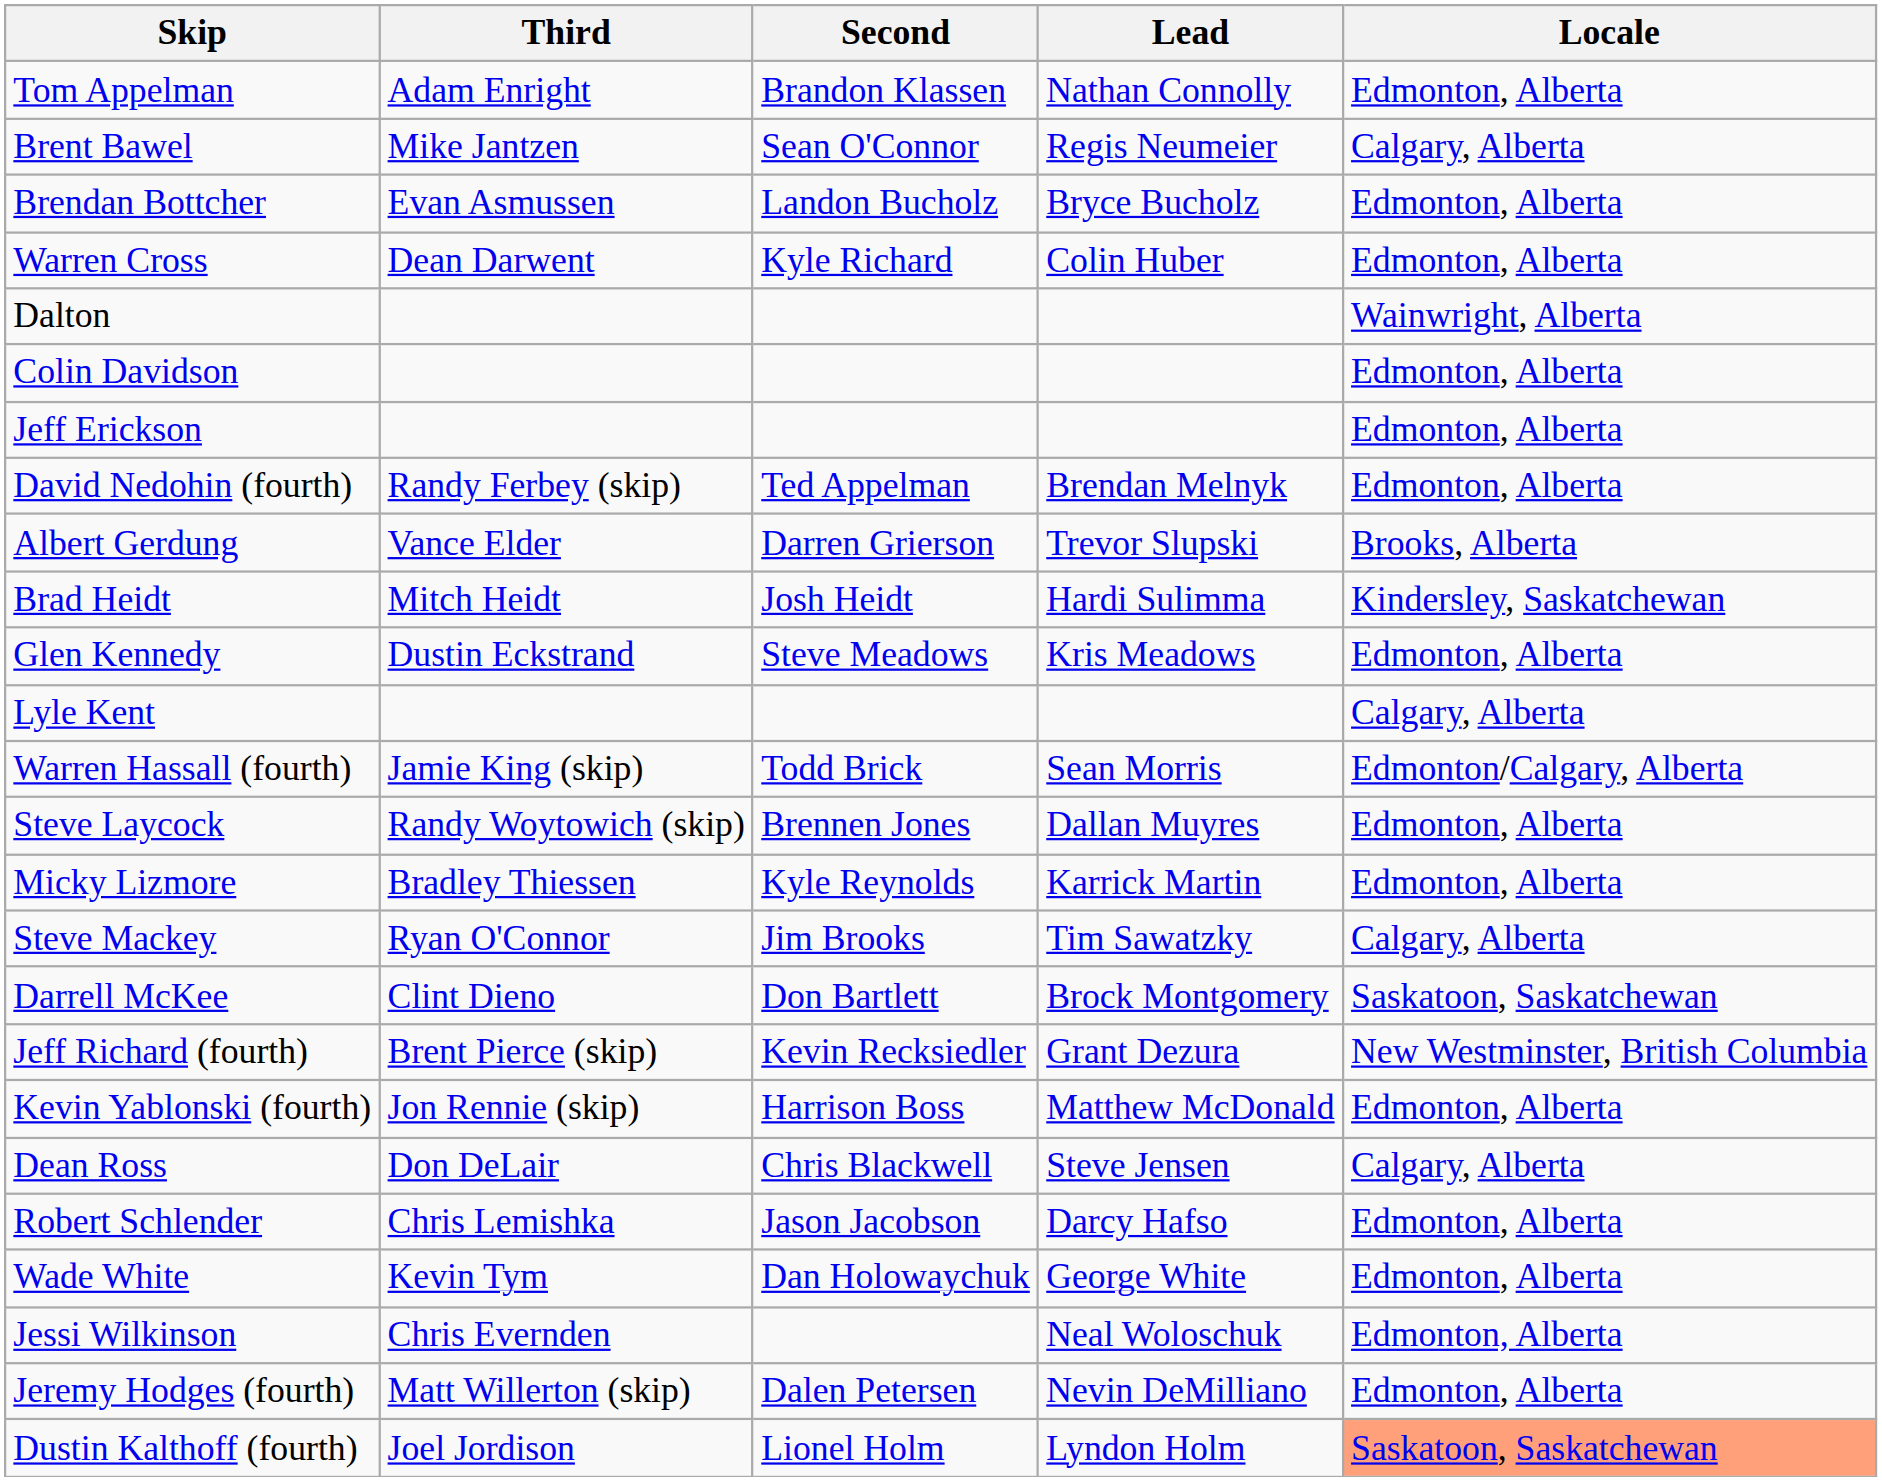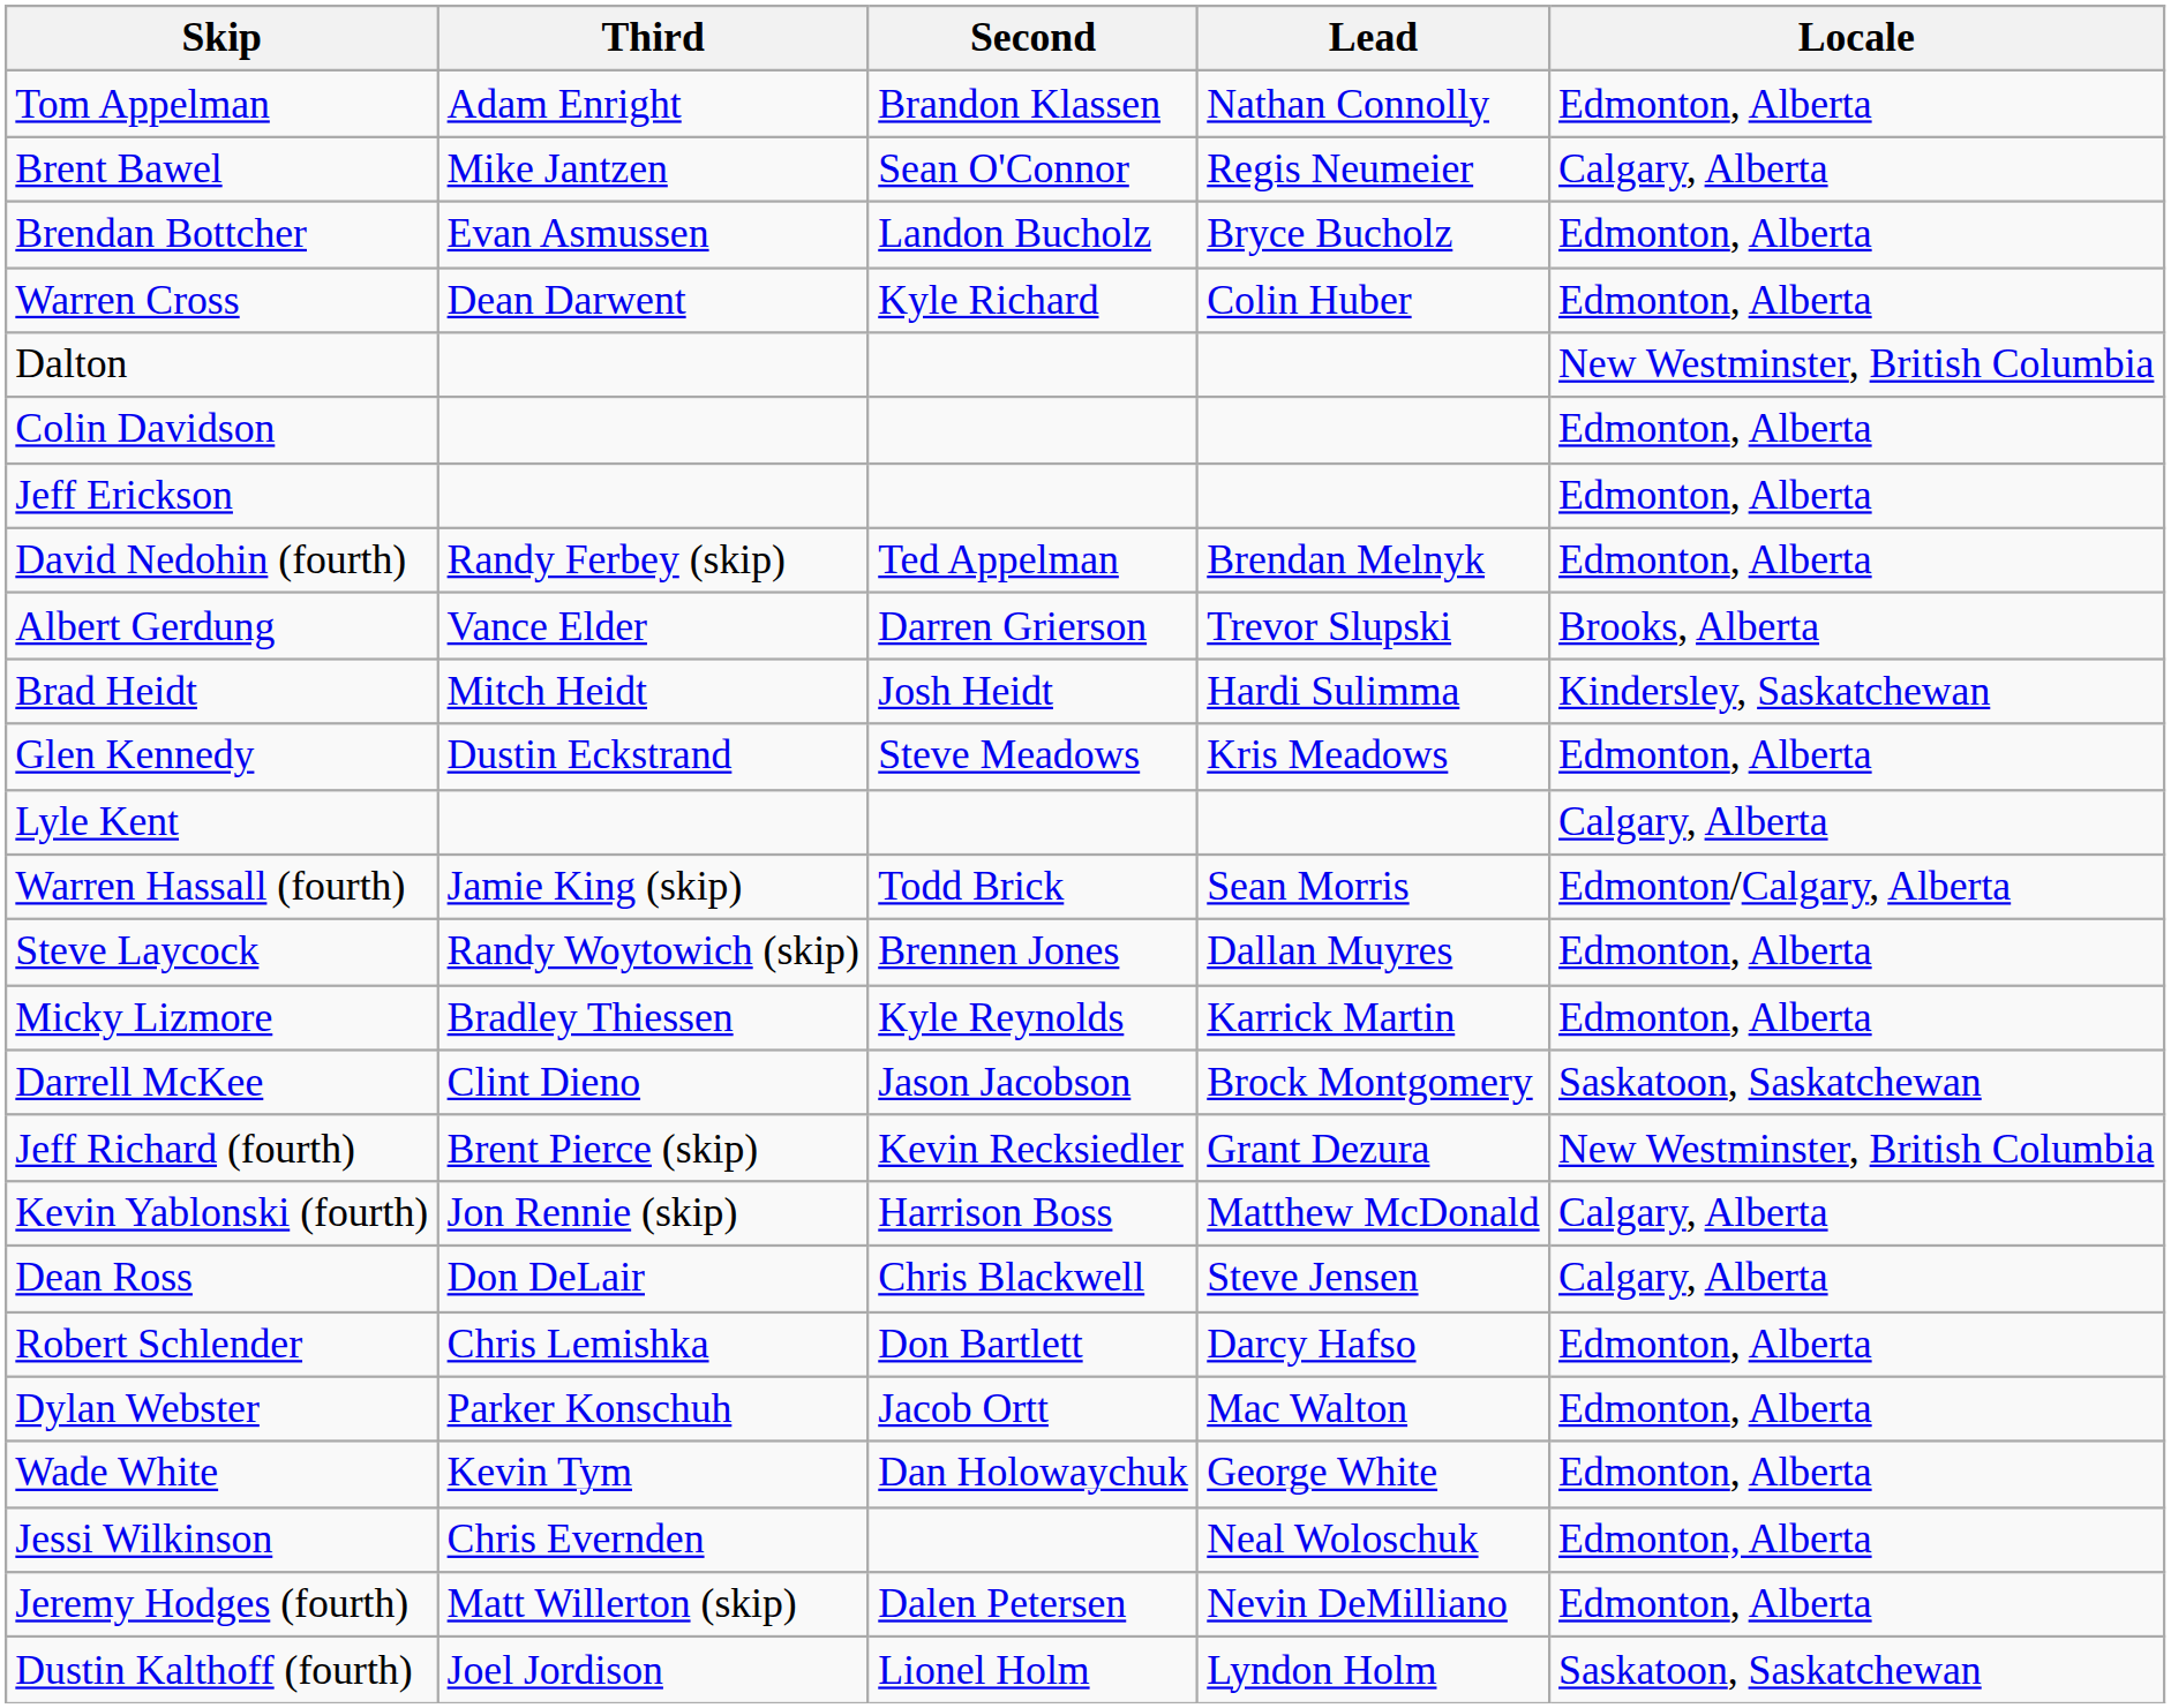Dalton | Locale: Wainwright, Alberta -> New Westminster, British Columbia
- row: Steve Mackey | Ryan O'Connor | Jim Brooks | Tim Sawatzky | Calgary, Alberta
Darrell McKee | Second: Don Bartlett -> Jason Jacobson
Kevin Yablonski (fourth) | Locale: Edmonton, Alberta -> Calgary, Alberta
Robert Schlender | Second: Jason Jacobson -> Don Bartlett
+ row: Dylan Webster | Parker Konschuh | Jacob Ortt | Mac Walton | Edmonton, Alberta
Dustin Kalthoff (fourth) | Locale: lightsalmon background -> no background
